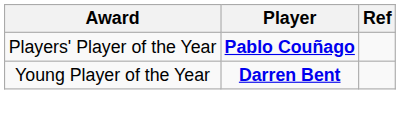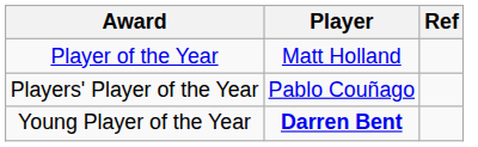+ row: Player of the Year | Matt Holland
Players' Player of the Year | Player: bold -> normal
